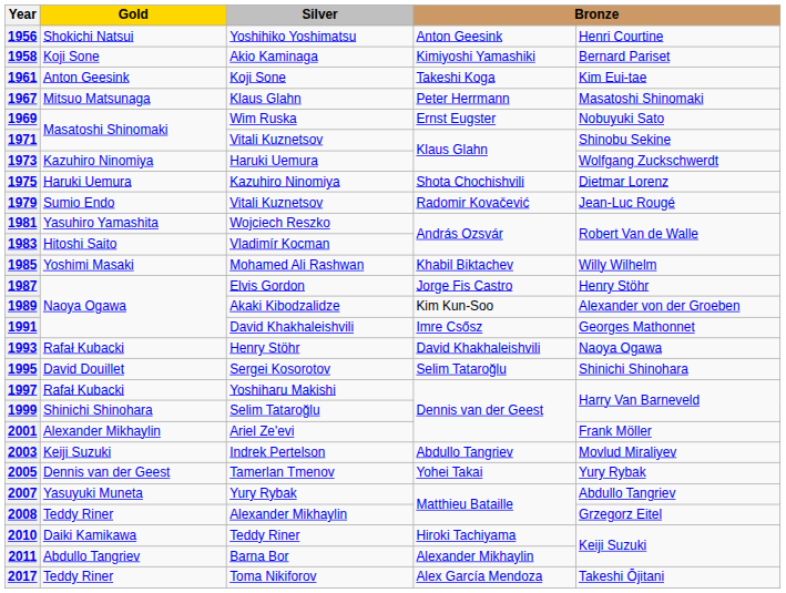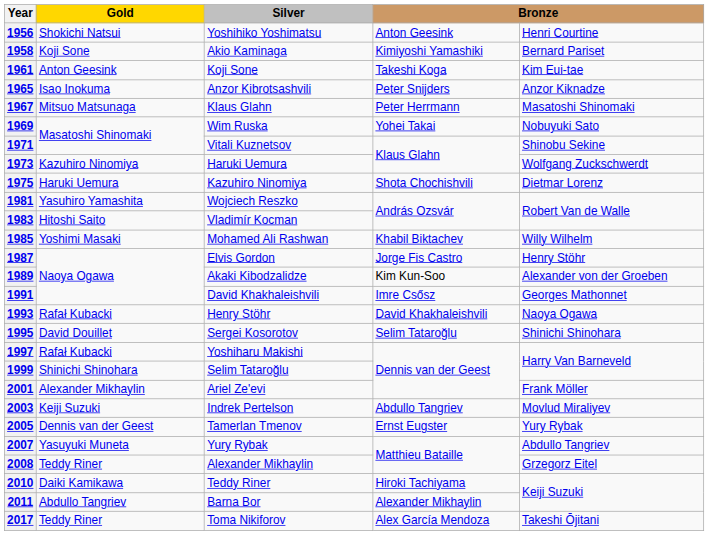+ row: 1965 | Isao Inokuma | Anzor Kibrotsashvili | Peter Snijders | Anzor Kiknadze
1969 | column 4: Ernst Eugster -> Yohei Takai
- row: 1979 | Sumio Endo | Vitali Kuznetsov | Radomir Kovačević | Jean-Luc Rougé
2005 | column 4: Yohei Takai -> Ernst Eugster
